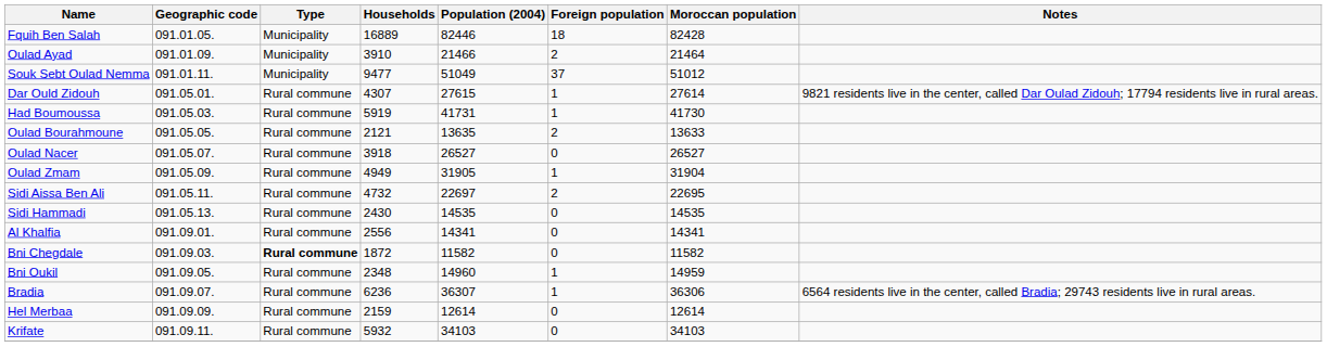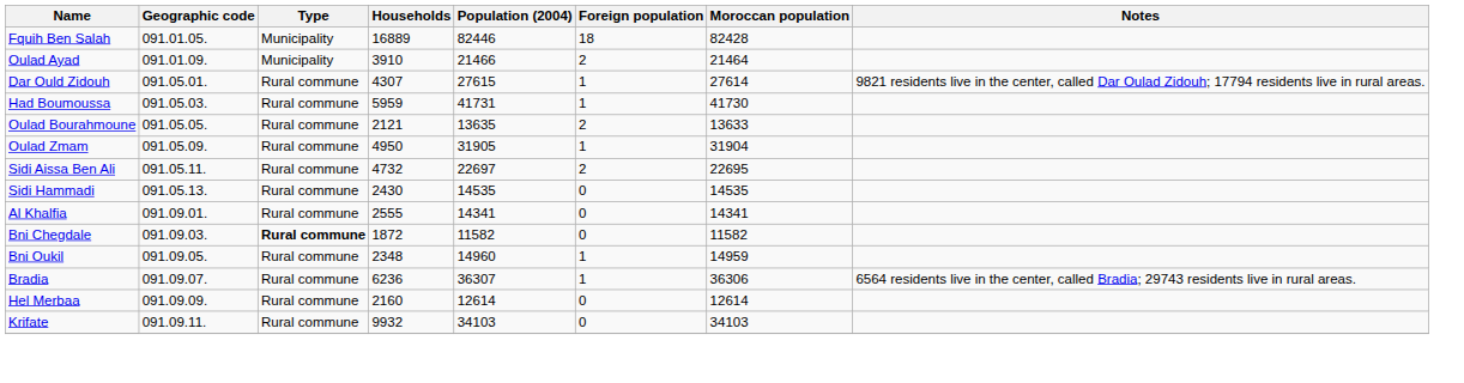- row: Souk Sebt Oulad Nemma | 091.01.11. | Municipality | 9477 | 51049 | 37 | 51012
Had Boumoussa | Households: 5919 -> 5959
- row: Oulad Nacer | 091.05.07. | Rural commune | 3918 | 26527 | 0 | 26527
Oulad Zmam | Households: 4949 -> 4950
Al Khalfia | Households: 2556 -> 2555
Hel Merbaa | Households: 2159 -> 2160
Krifate | Households: 5932 -> 9932
